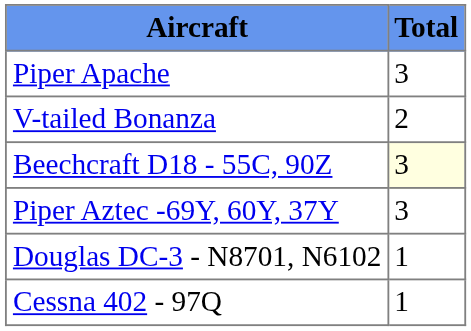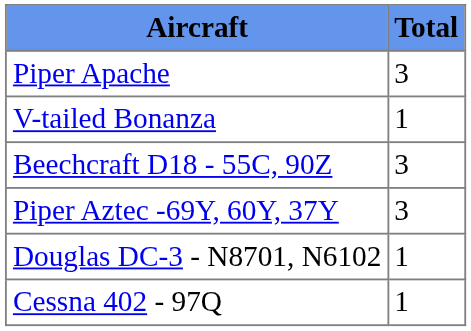V-tailed Bonanza | Total: 2 -> 1
Beechcraft D18 - 55C, 90Z | Total: lightyellow background -> no background
